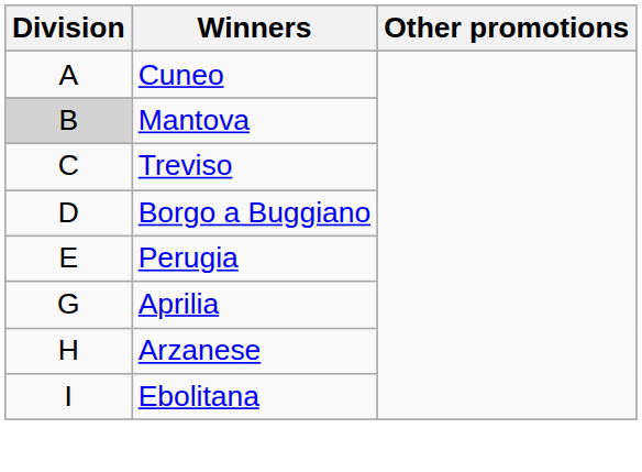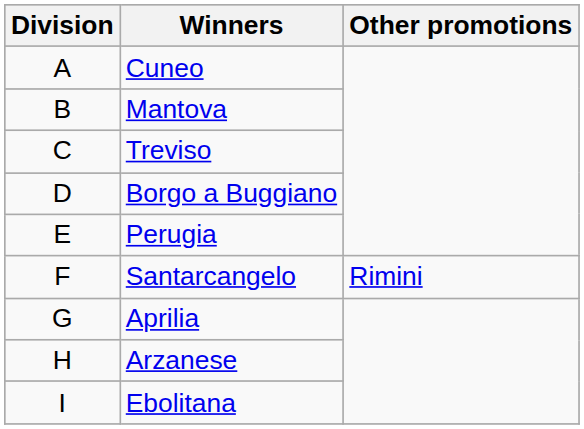Mantova | Division: lightgrey background -> no background
+ row: F | Santarcangelo | Rimini
